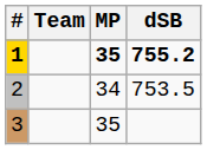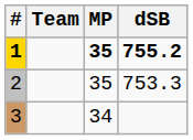2 | MP: 34 -> 35
2 | dSB: 753.5 -> 753.3
3 | MP: 35 -> 34
